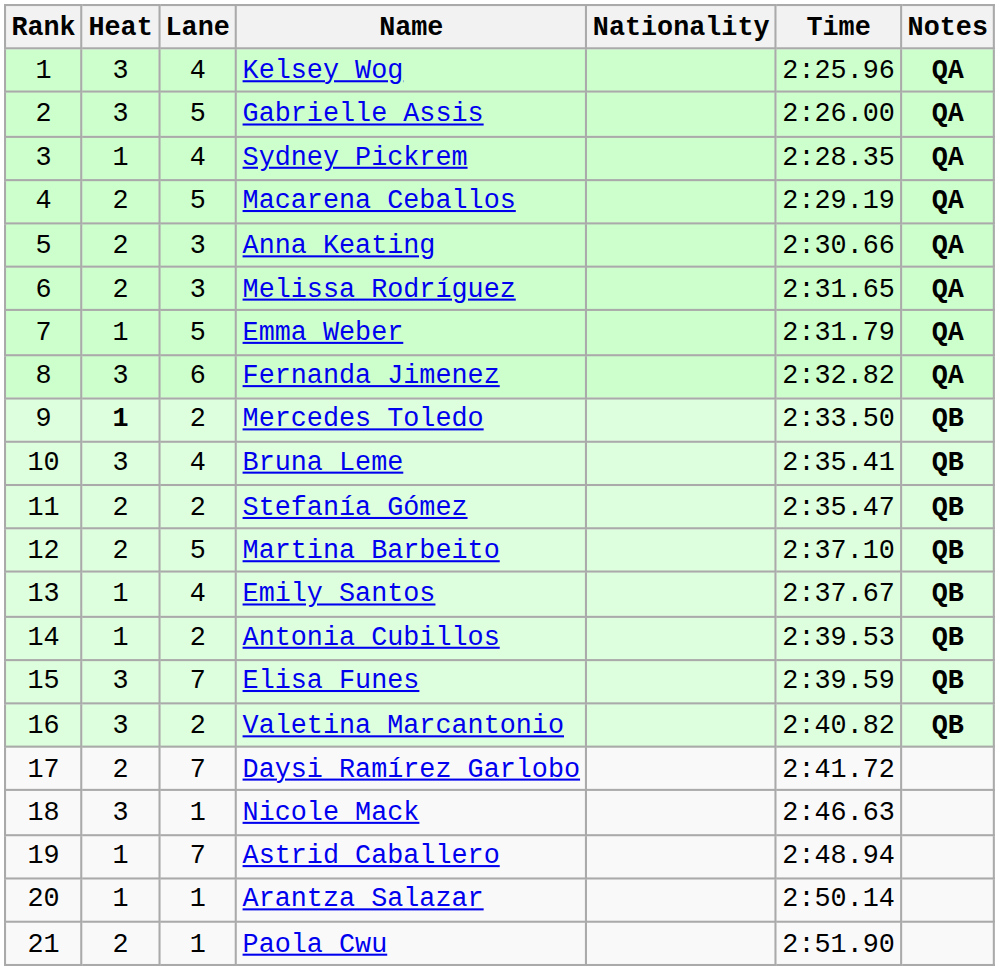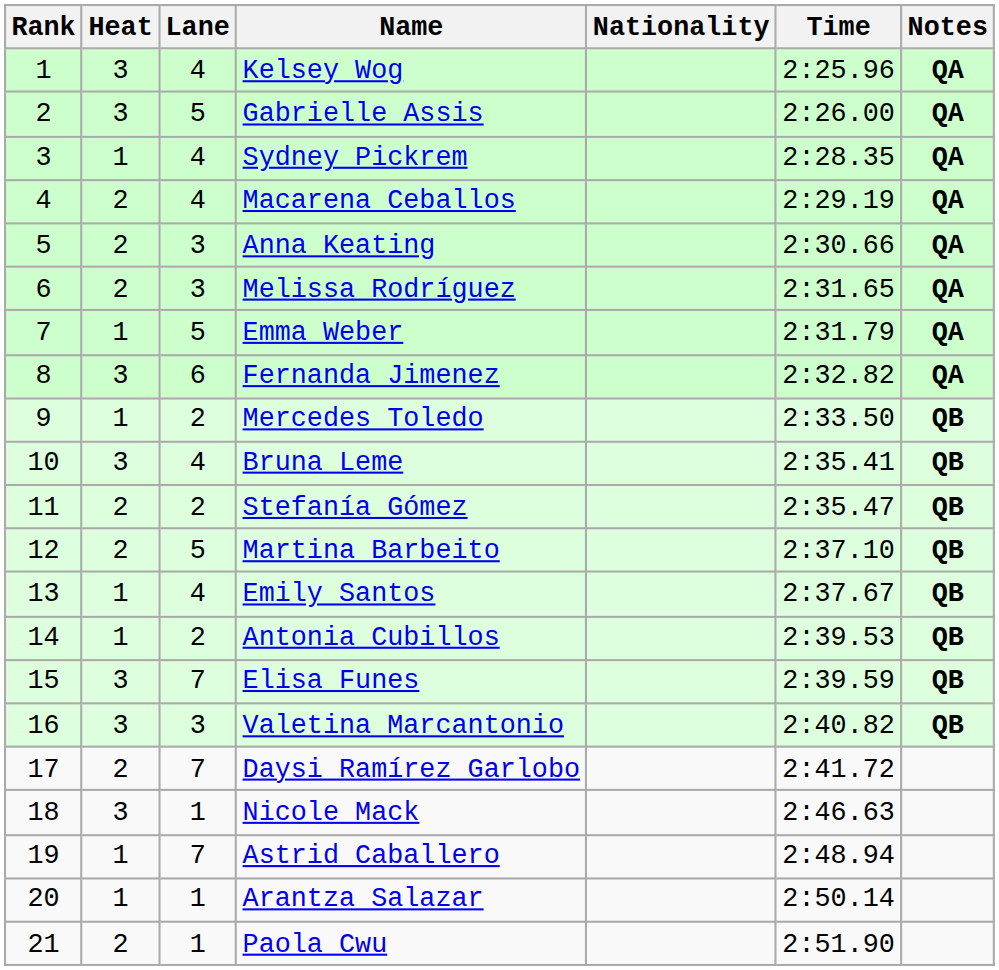Macarena Ceballos | Lane: 5 -> 4
Mercedes Toledo | Heat: bold -> normal
Valetina Marcantonio | Lane: 2 -> 3
